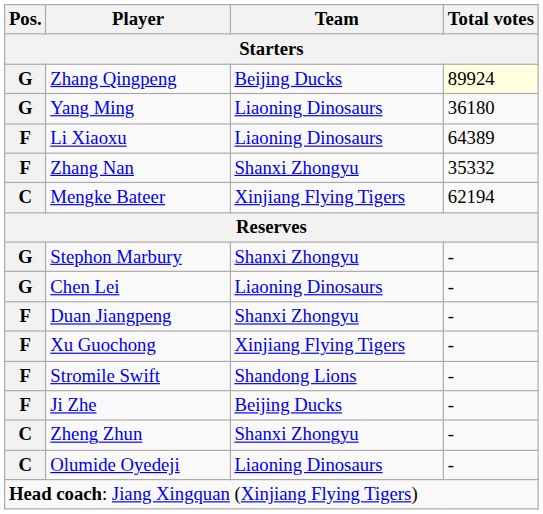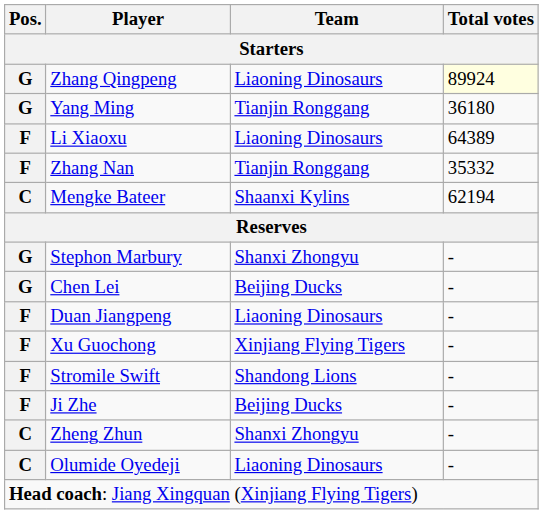Zhang Qingpeng | Team: Beijing Ducks -> Liaoning Dinosaurs
Yang Ming | Team: Liaoning Dinosaurs -> Tianjin Ronggang
Zhang Nan | Team: Shanxi Zhongyu -> Tianjin Ronggang
Mengke Bateer | Team: Xinjiang Flying Tigers -> Shaanxi Kylins
Chen Lei | Team: Liaoning Dinosaurs -> Beijing Ducks
Duan Jiangpeng | Team: Shanxi Zhongyu -> Liaoning Dinosaurs
